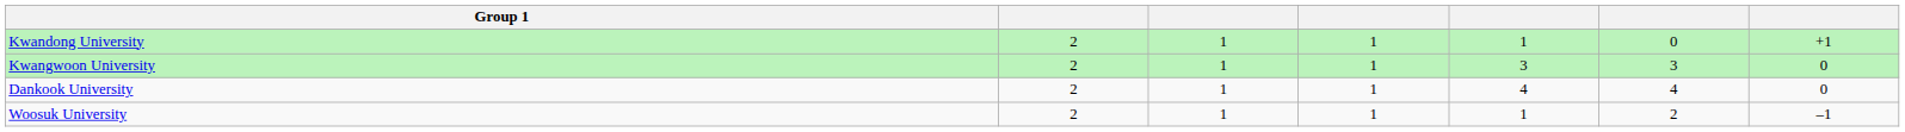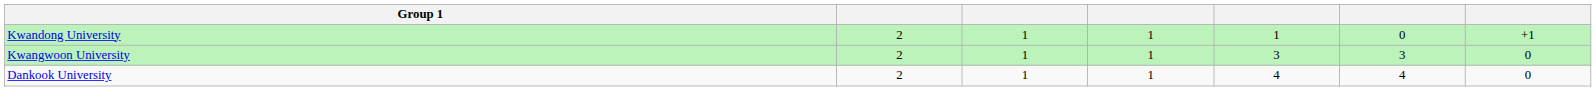- row: Woosuk University | 2 | 1 | 1 | 1 | 2 | –1
